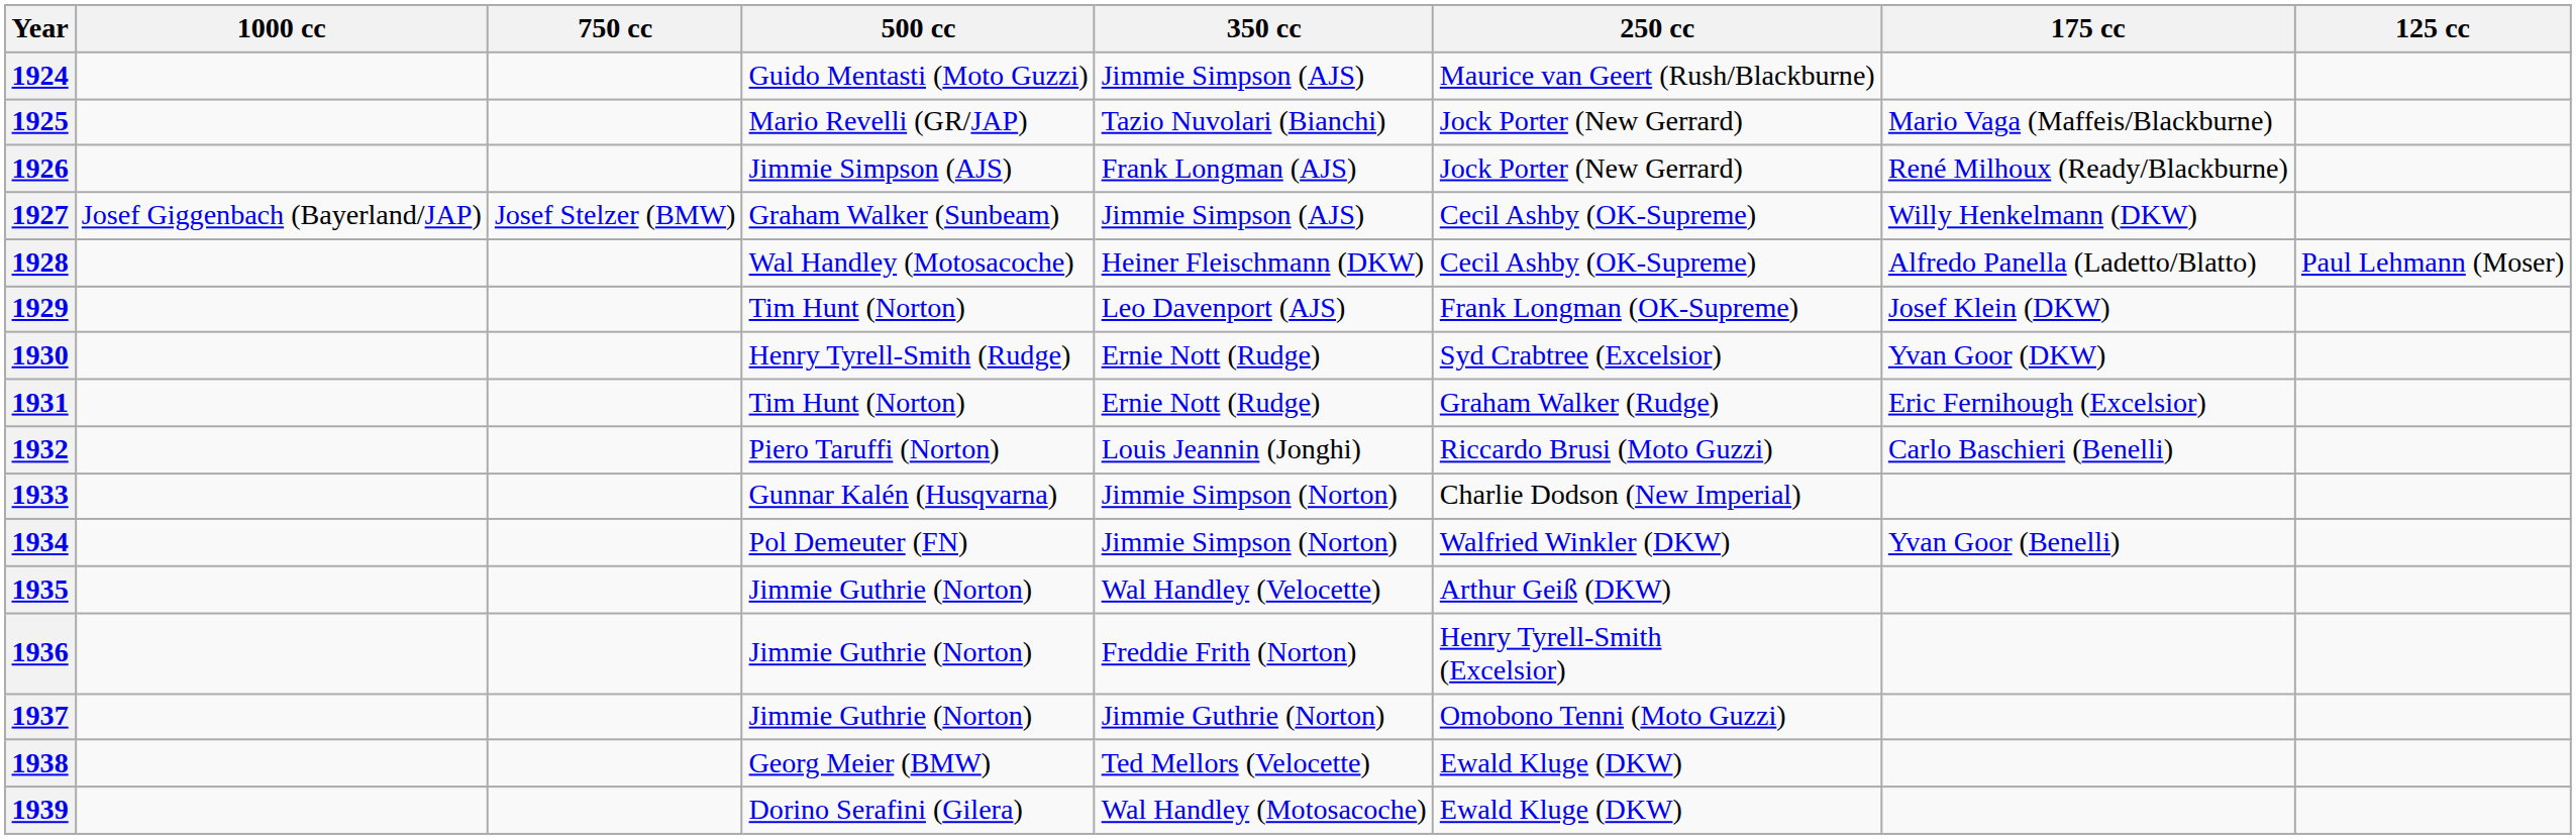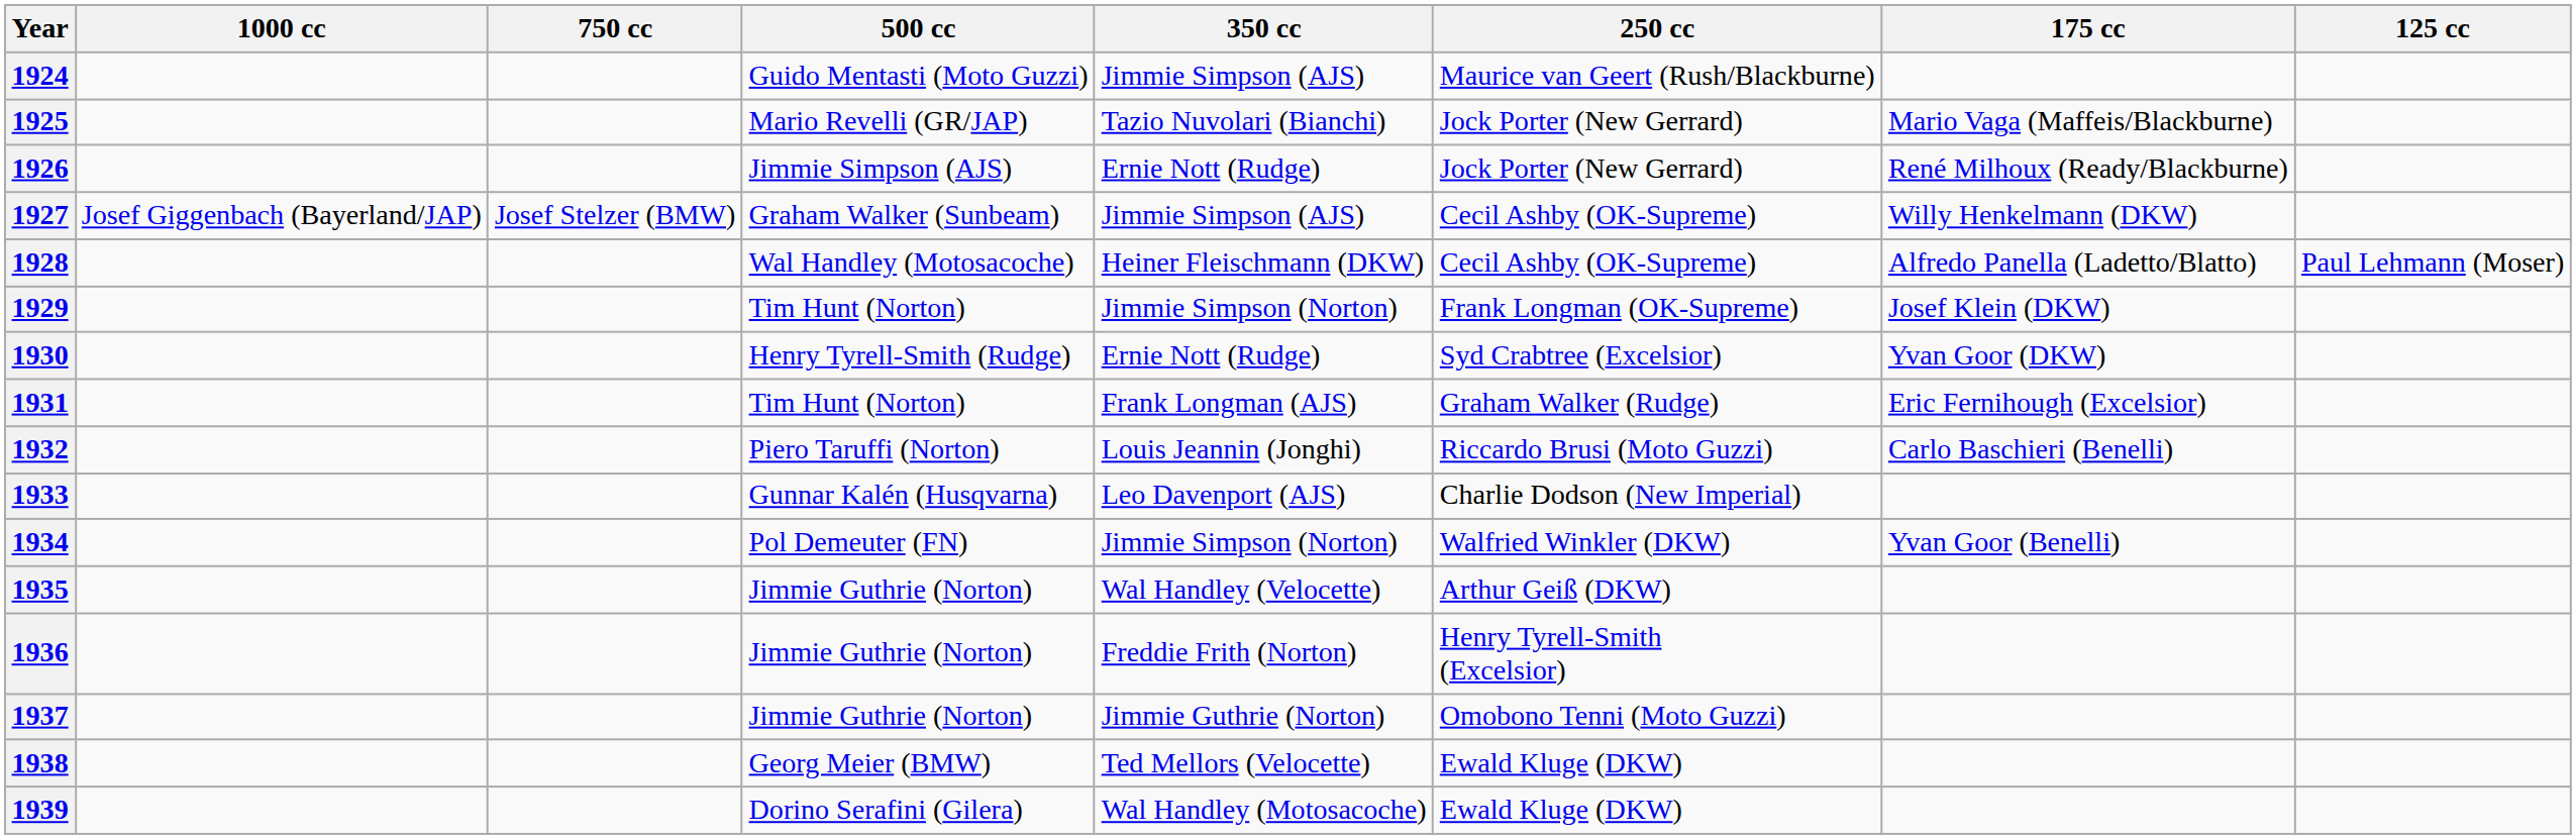1926 | 350 cc: Frank Longman (AJS) -> Ernie Nott (Rudge)
1929 | 350 cc: Leo Davenport (AJS) -> Jimmie Simpson (Norton)
1931 | 350 cc: Ernie Nott (Rudge) -> Frank Longman (AJS)
1933 | 350 cc: Jimmie Simpson (Norton) -> Leo Davenport (AJS)
